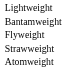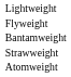rows swapped: Bantamweight <-> Flyweight
